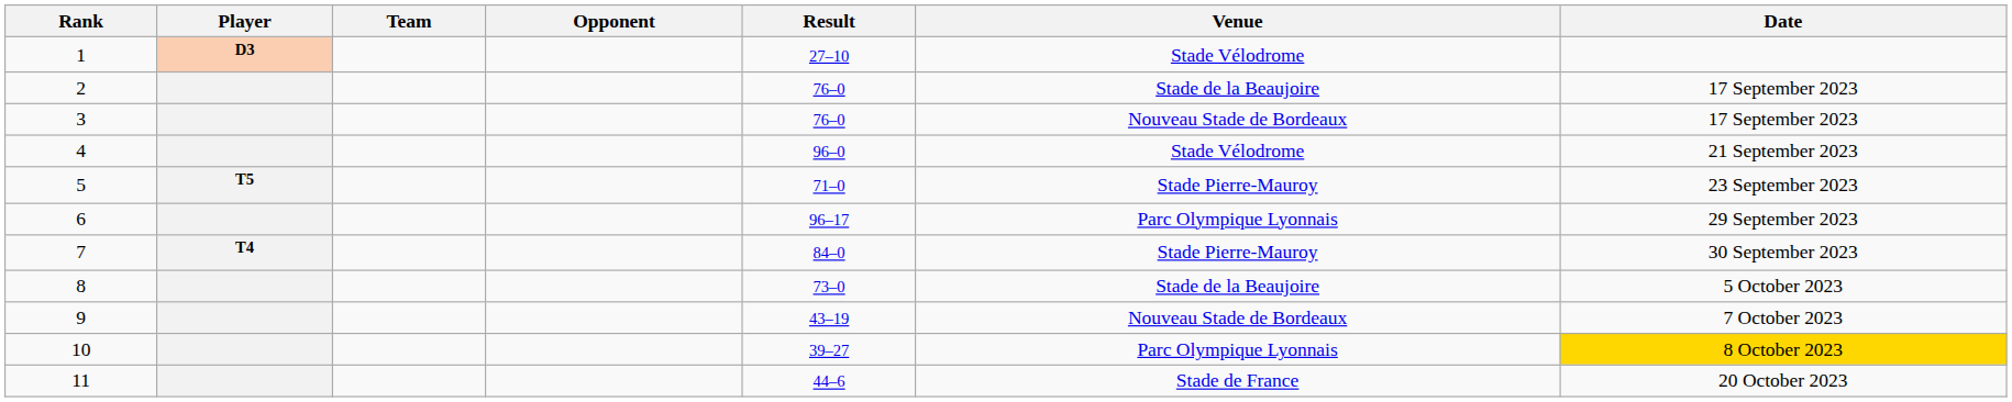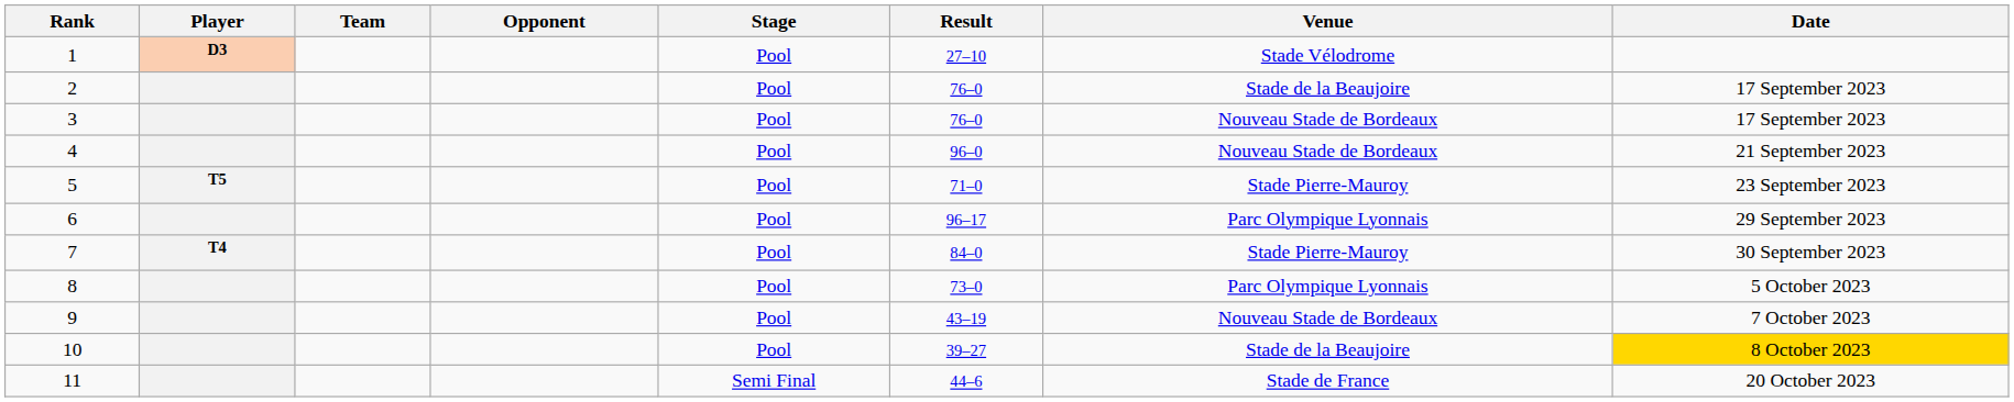+ column: Stage | Pool | Pool | Pool | Pool | Pool | Pool | Pool | Pool | Pool | Pool | Semi Final
4 | Venue: Stade Vélodrome -> Nouveau Stade de Bordeaux
8 | Venue: Stade de la Beaujoire -> Parc Olympique Lyonnais
10 | Venue: Parc Olympique Lyonnais -> Stade de la Beaujoire
